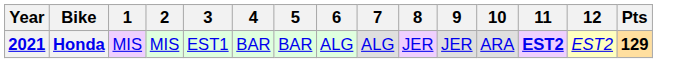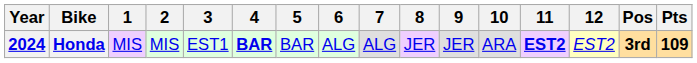+ column: Pos | 3rd
Honda | Year: 2021 -> 2024
Honda | 4: normal -> bold
Honda | Pts: 129 -> 109
